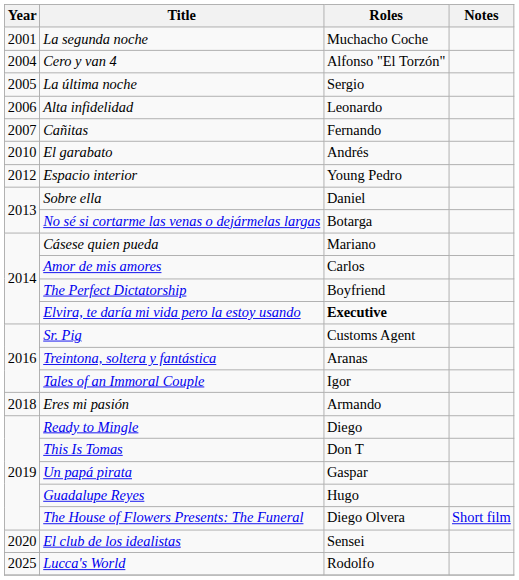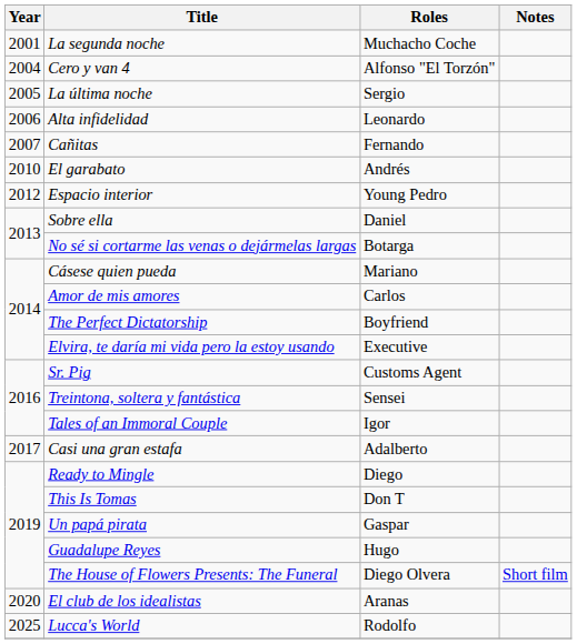Elvira, te daría mi vida pero la estoy usando | Roles: bold -> normal
Treintona, soltera y fantástica | Roles: Aranas -> Sensei
+ row: 2017 | Casi una gran estafa | Adalberto
- row: 2018 | Eres mi pasión | Armando
El club de los idealistas | Roles: Sensei -> Aranas
